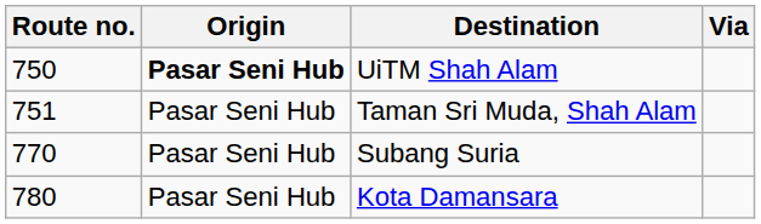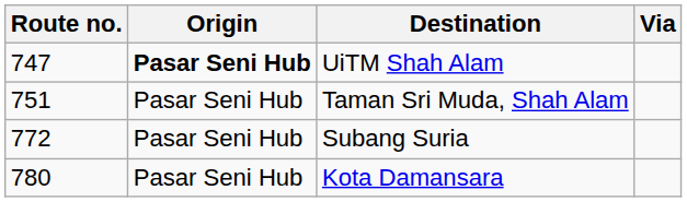UiTM Shah Alam | Route no.: 750 -> 747
Subang Suria | Route no.: 770 -> 772
